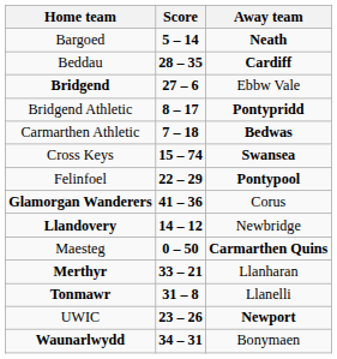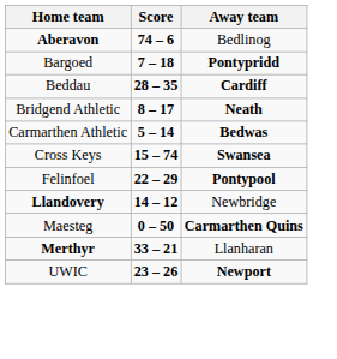+ row: Aberavon | 74 – 6 | Bedlinog
Bargoed | Score: 5 – 14 -> 7 – 18
Bargoed | Away team: Neath -> Pontypridd
- row: Bridgend | 27 – 6 | Ebbw Vale
Bridgend Athletic | Away team: Pontypridd -> Neath
Carmarthen Athletic | Score: 7 – 18 -> 5 – 14
- row: Glamorgan Wanderers | 41 – 36 | Corus
- row: Tonmawr | 31 – 8 | Llanelli
- row: Waunarlwydd | 34 – 31 | Bonymaen
